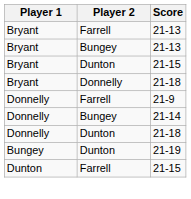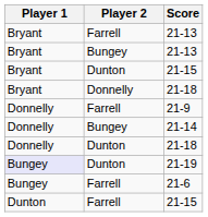21-19 | Player 1: no background -> lavender background
+ row: Bungey | Farrell | 21-6
